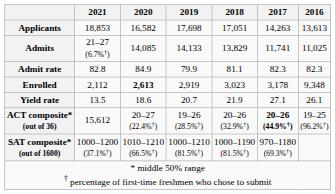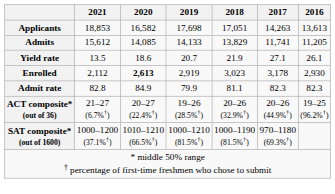Admits | 2021: 21–27 (6.7%†) -> 15,612
Admits | 2016: 11,025 -> 11,205
rows swapped: Admit rate <-> Yield rate
Enrolled | 2016: 9,348 -> 2,930
ACT composite* (out of 36) | 2021: 15,612 -> 21–27 (6.7%†)
ACT composite* (out of 36) | 2017: bold -> normal
